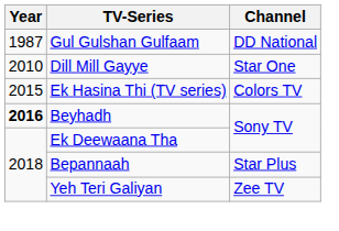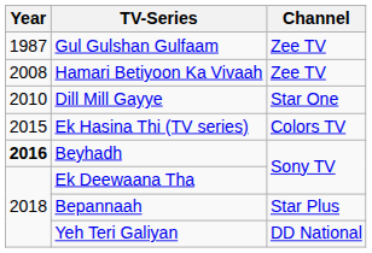Gul Gulshan Gulfaam | Channel: DD National -> Zee TV
+ row: 2008 | Hamari Betiyoon Ka Vivaah | Zee TV
Yeh Teri Galiyan | Channel: Zee TV -> DD National
